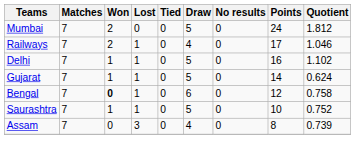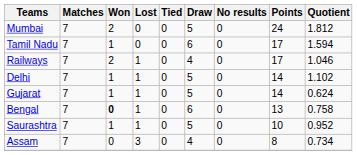+ row: Tamil Nadu | 7 | 1 | 0 | 0 | 6 | 0 | 17 | 1.594
Delhi | Points: 16 -> 14
Bengal | Points: 12 -> 13
Saurashtra | Quotient: 0.752 -> 0.952
Assam | Quotient: 0.739 -> 0.734
